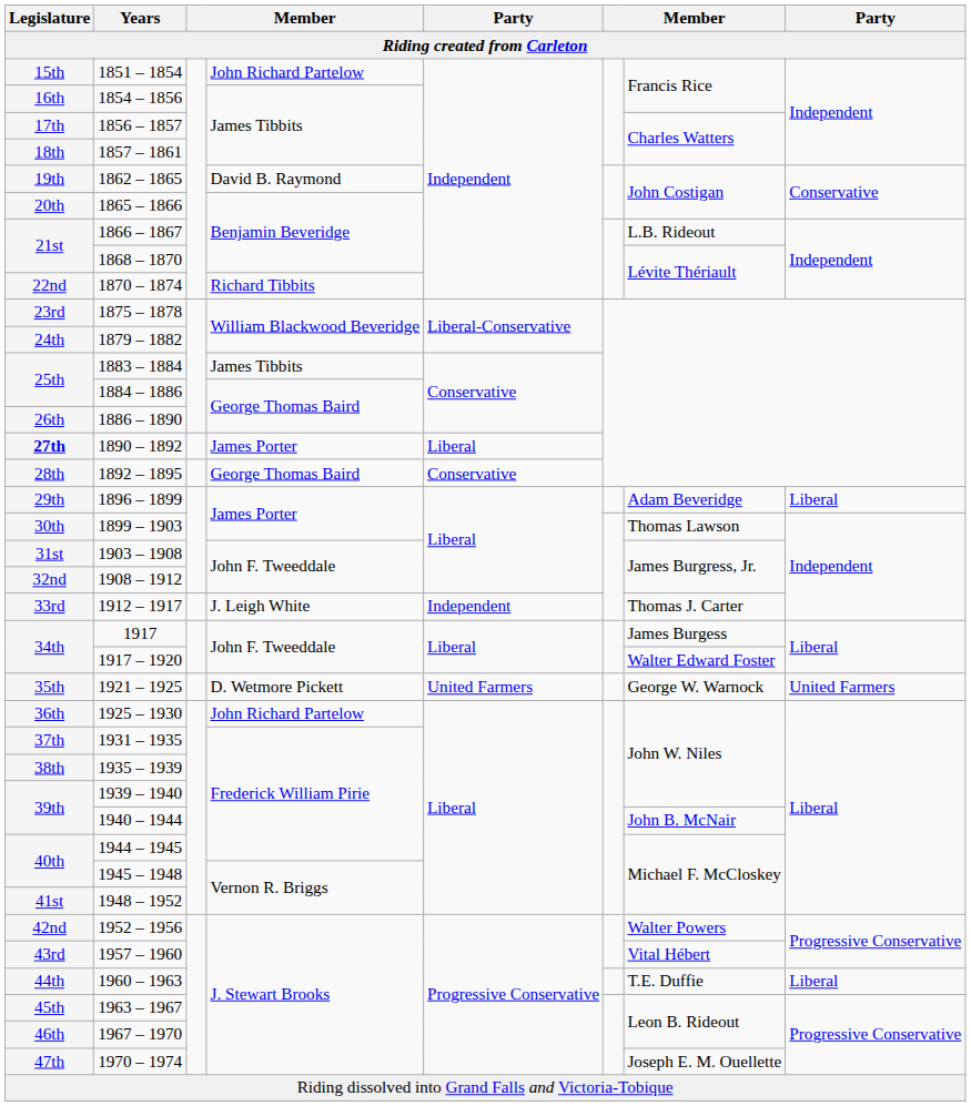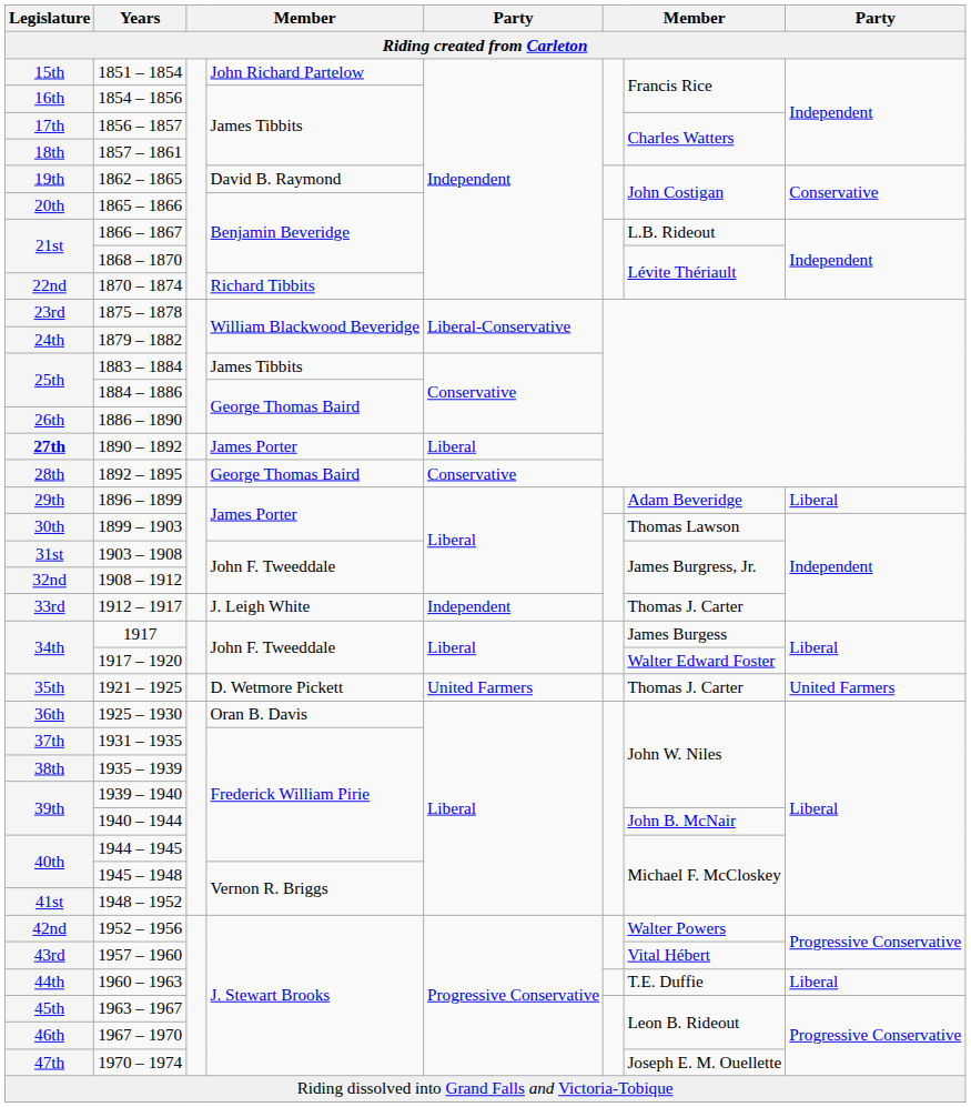1921 – 1925 | column 7: George W. Warnock -> Thomas J. Carter
1925 – 1930 | column 4: John Richard Partelow -> Oran B. Davis
